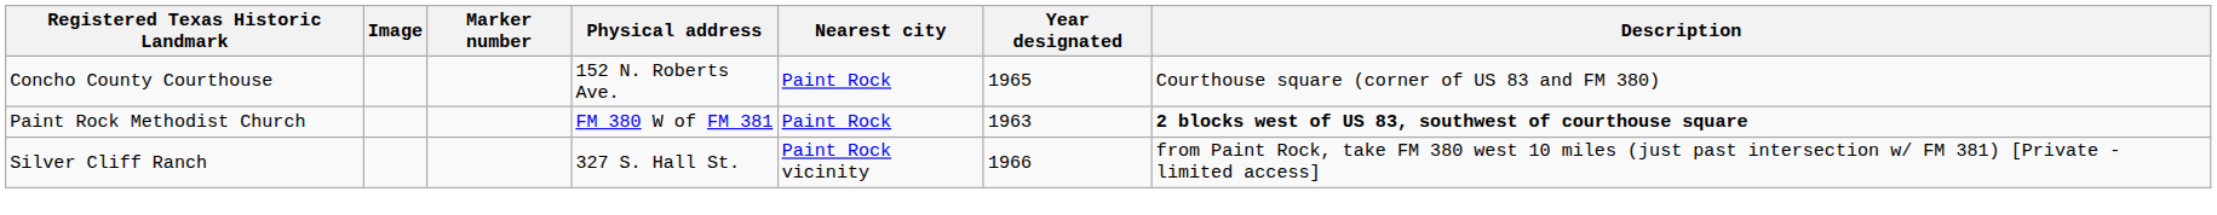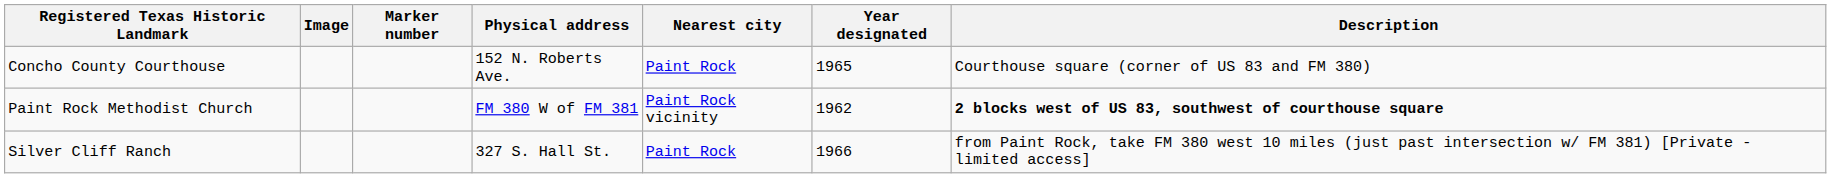Paint Rock Methodist Church | Nearest city: Paint Rock -> Paint Rock vicinity
Paint Rock Methodist Church | Year designated: 1963 -> 1962
Silver Cliff Ranch | Nearest city: Paint Rock vicinity -> Paint Rock
